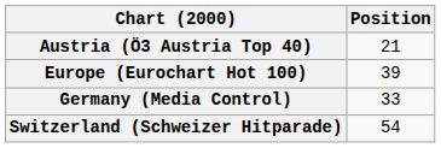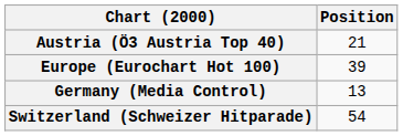Germany (Media Control) | Position: 33 -> 13
